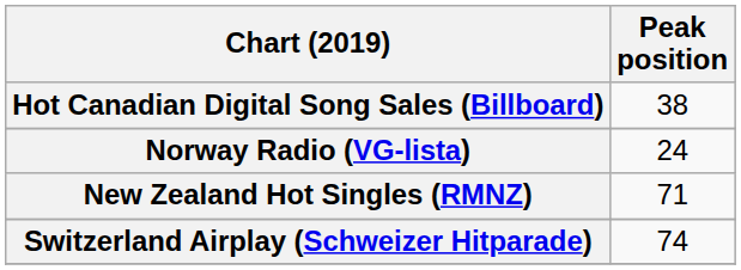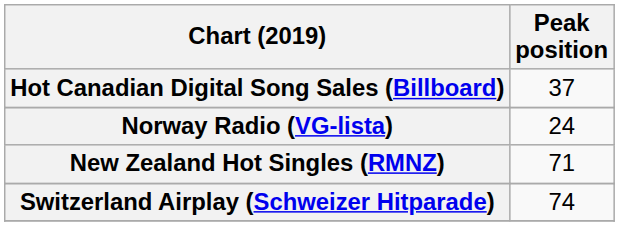Hot Canadian Digital Song Sales (Billboard) | Peak position: 38 -> 37
